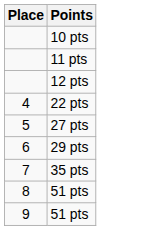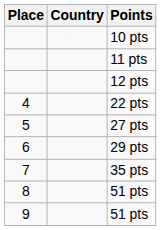+ column: Country
